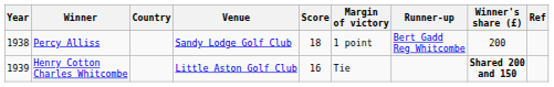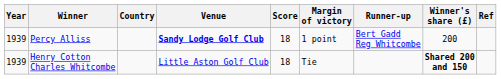Percy Alliss | Year: 1938 -> 1939
Percy Alliss | Venue: normal -> bold
Henry Cotton Charles Whitcombe | Score: 16 -> 18
